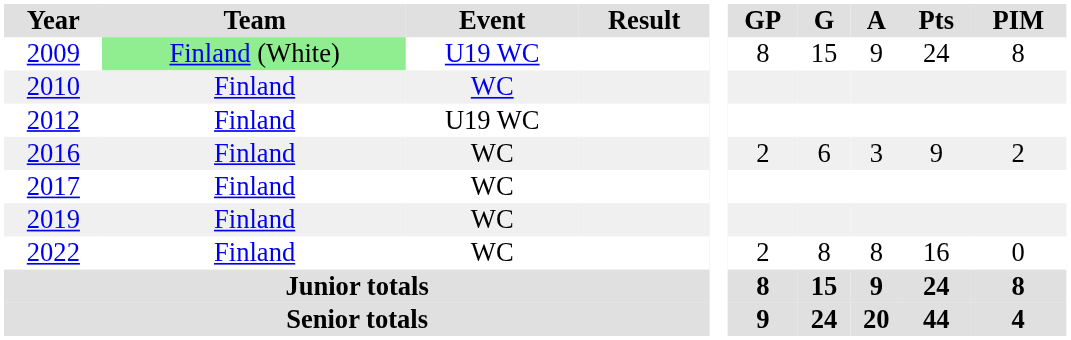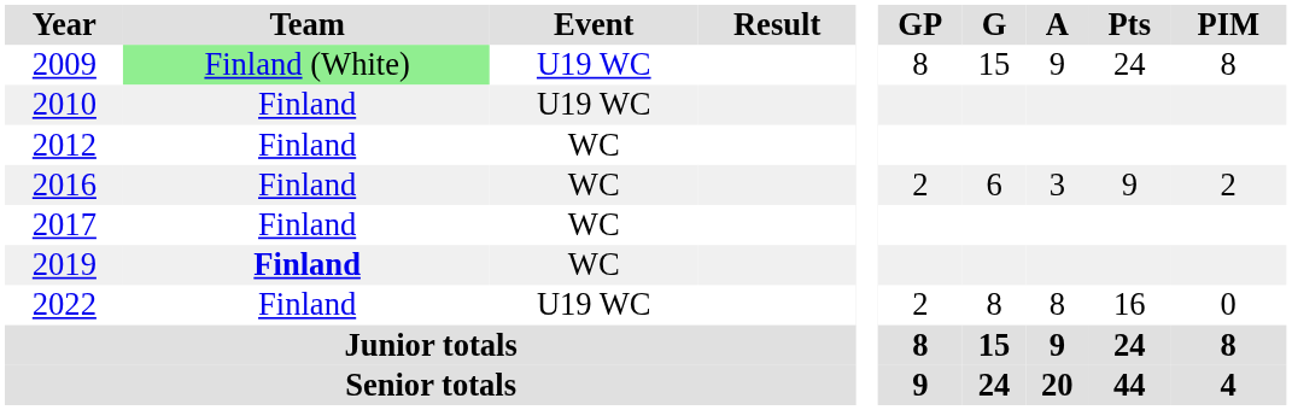2010 | Event: WC -> U19 WC
2012 | Event: U19 WC -> WC
2019 | Team: normal -> bold
2022 | Event: WC -> U19 WC
